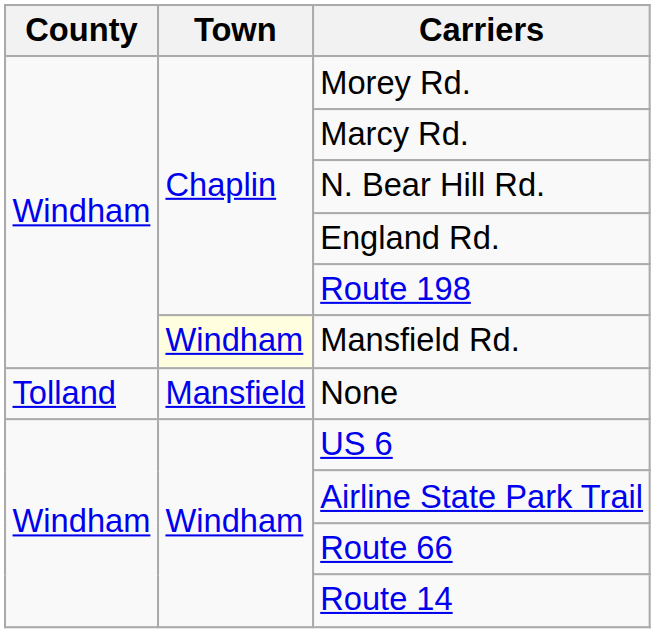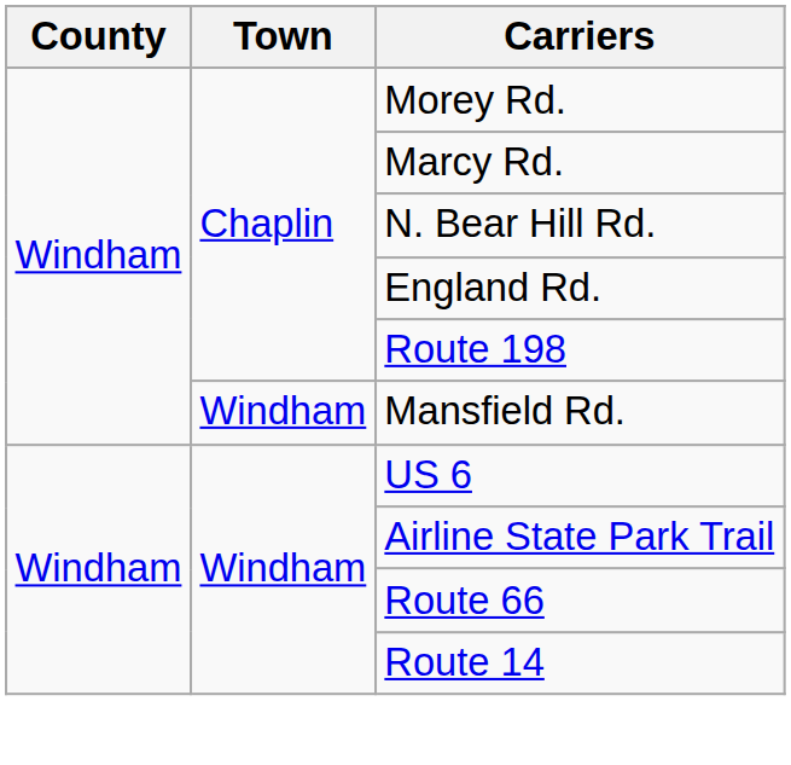Mansfield Rd. | Town: lightyellow background -> no background
- row: Tolland | Mansfield | None
